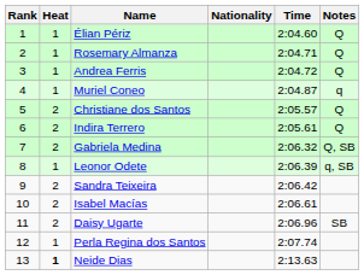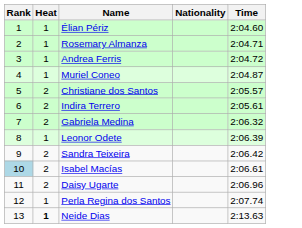- column: Notes | Q | Q | Q | q | Q | Q | Q, SB | q, SB | SB
Isabel Macías | Rank: no background -> lightblue background
